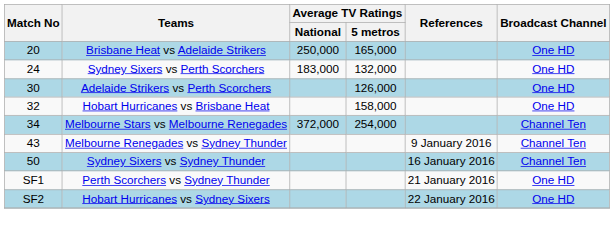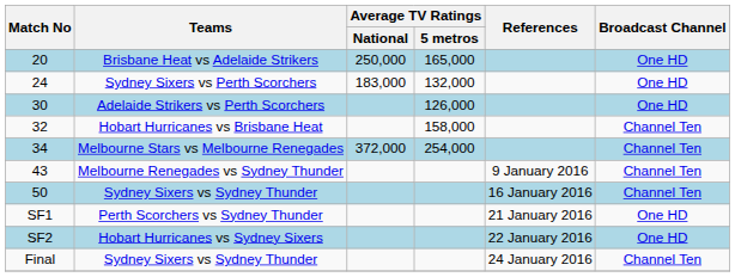Hobart Hurricanes vs Brisbane Heat | Broadcast Channel: One HD -> Channel Ten
+ row: Final | Sydney Sixers vs Sydney Thunder | 24 January 2016 | Channel Ten
